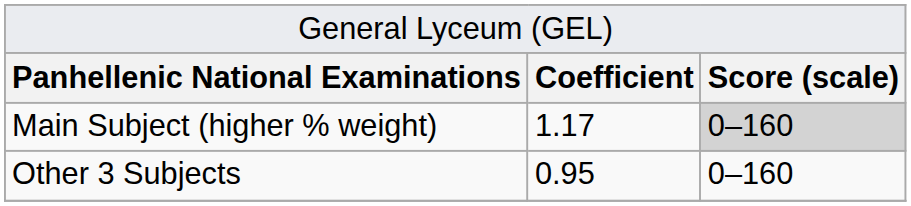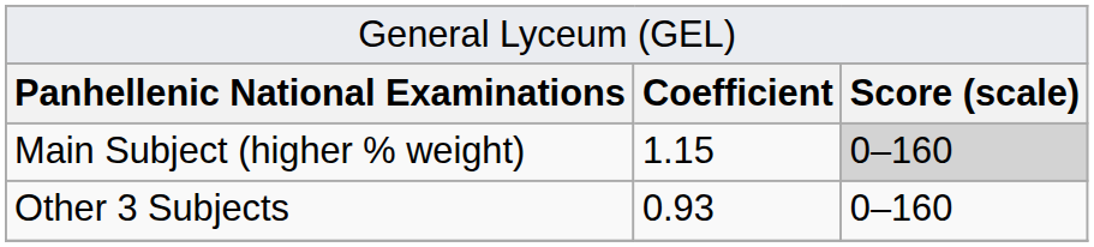Main Subject (higher % weight) | column 2: 1.17 -> 1.15
Other 3 Subjects | column 2: 0.95 -> 0.93
